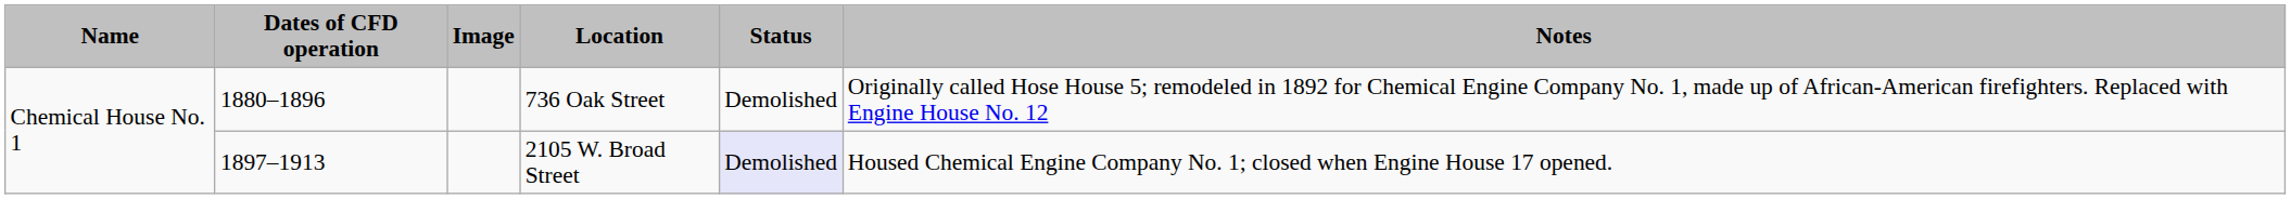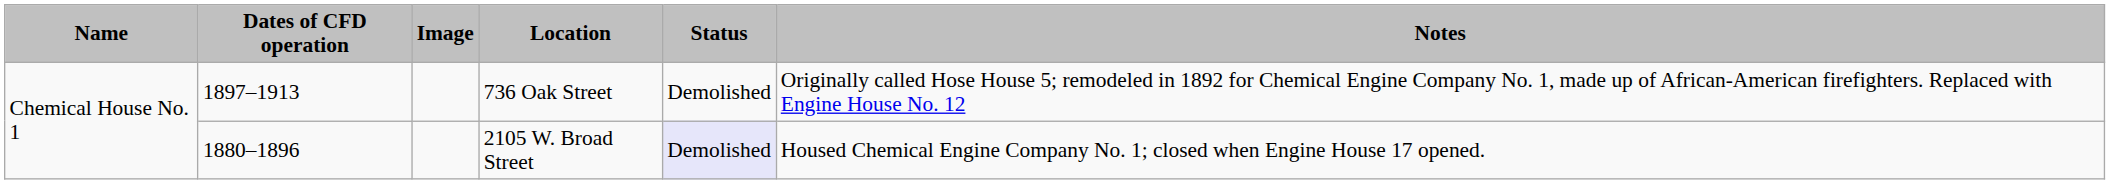736 Oak Street | Dates of CFD operation: 1880–1896 -> 1897–1913
2105 W. Broad Street | Dates of CFD operation: 1897–1913 -> 1880–1896
